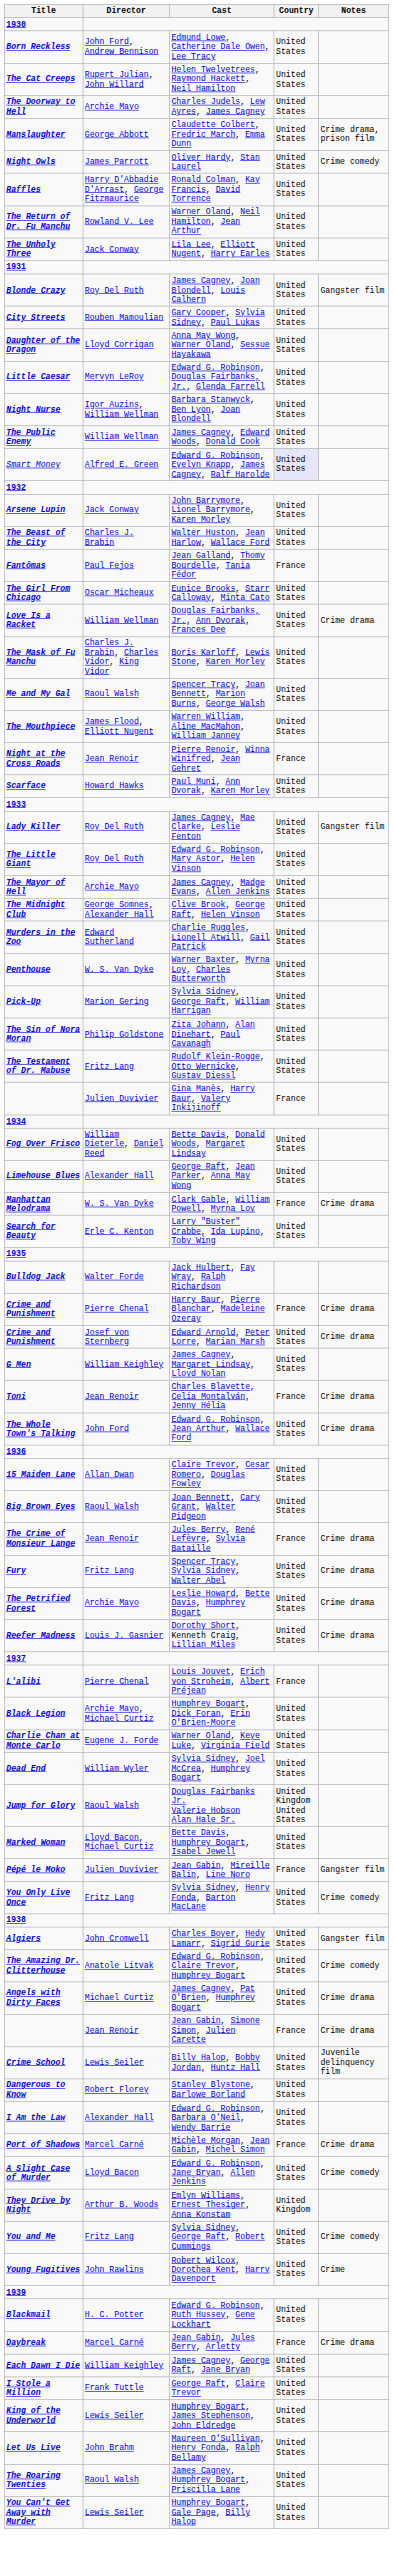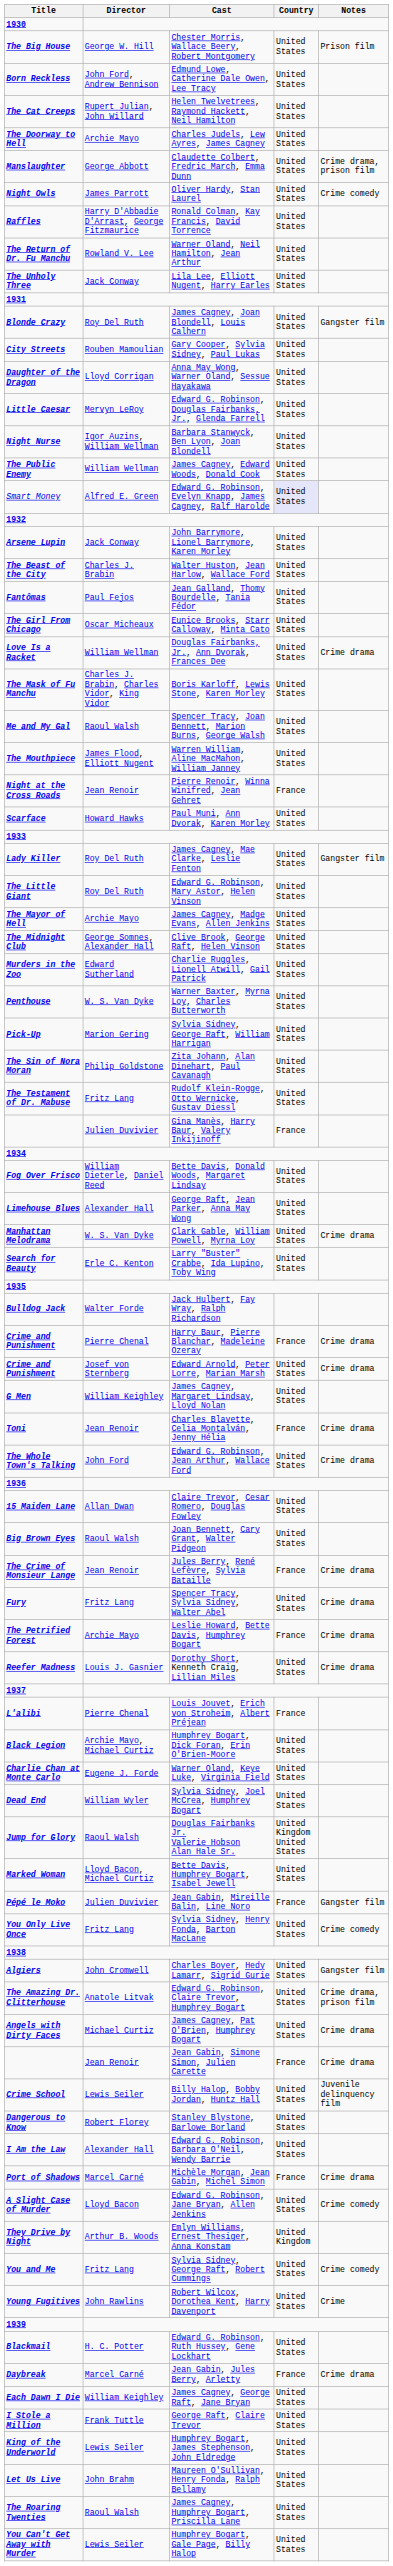+ row: The Big House | George W. Hill | Chester Morris, Wallace Beery, Robert Montgomery | United States | Prison film
Fantômas | Country: France -> United States
Manhattan Melodrama | Country: France -> United States
The Petrified Forest | Country: United States -> France
The Amazing Dr. Clitterhouse | Notes: Crime comedy -> Crime drama, prison film
